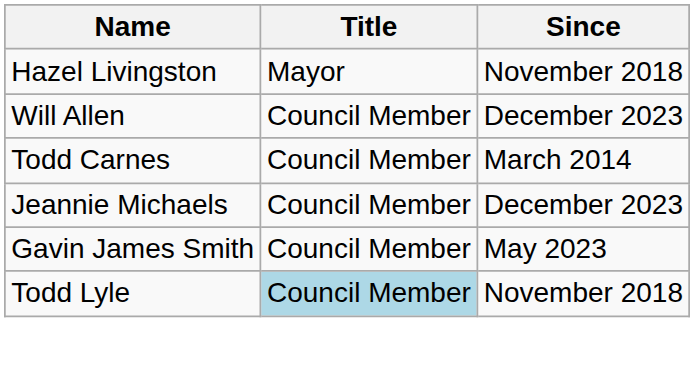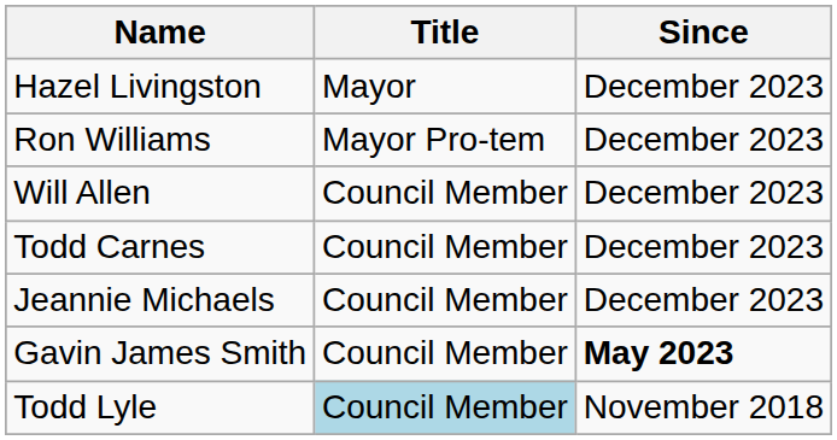Hazel Livingston | Since: November 2018 -> December 2023
+ row: Ron Williams | Mayor Pro-tem | December 2023
Todd Carnes | Since: March 2014 -> December 2023
Gavin James Smith | Since: normal -> bold
